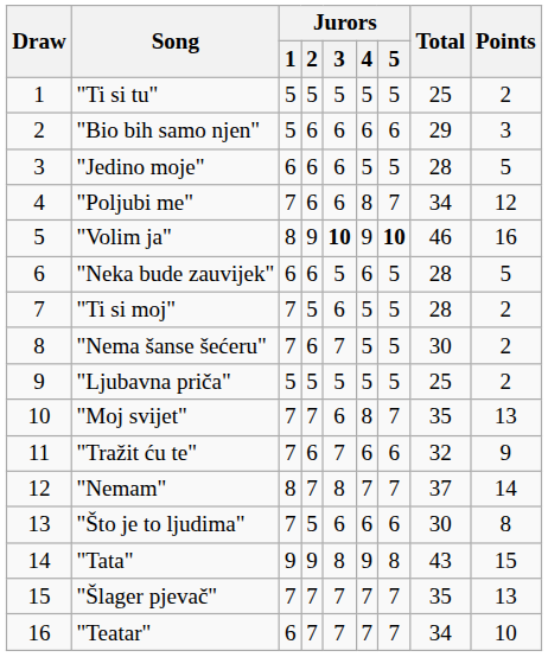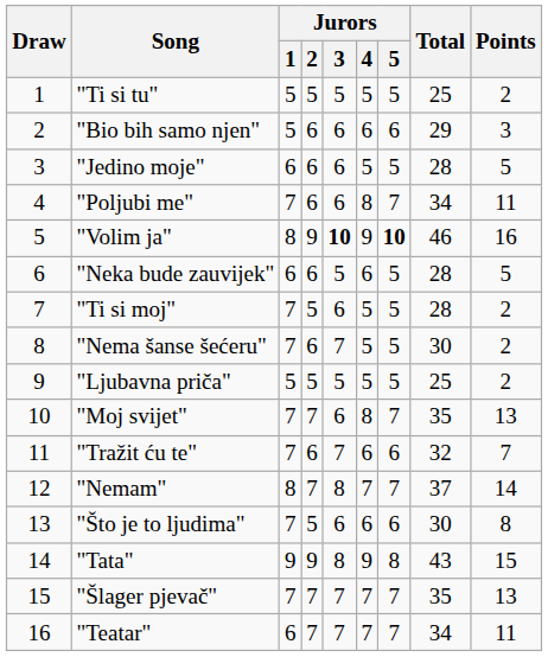"Poljubi me" | Points: 12 -> 11
"Tražit ću te" | Points: 9 -> 7
"Teatar" | Points: 10 -> 11
